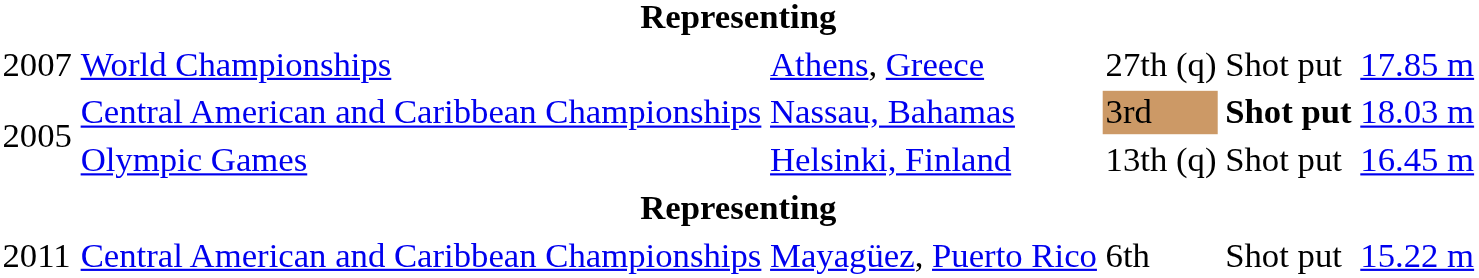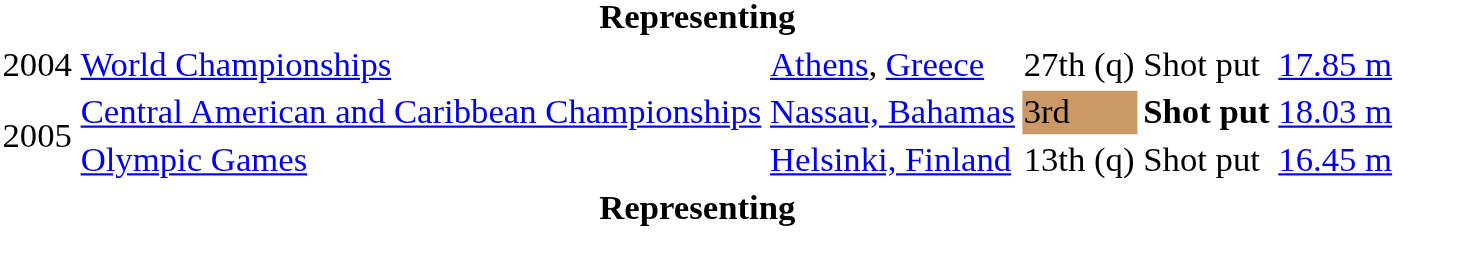Athens, Greece | column 1: 2007 -> 2004
- row: 2011 | Central American and Caribbean Championships | Mayagüez, Puerto Rico | 6th | Shot put | 15.22 m
